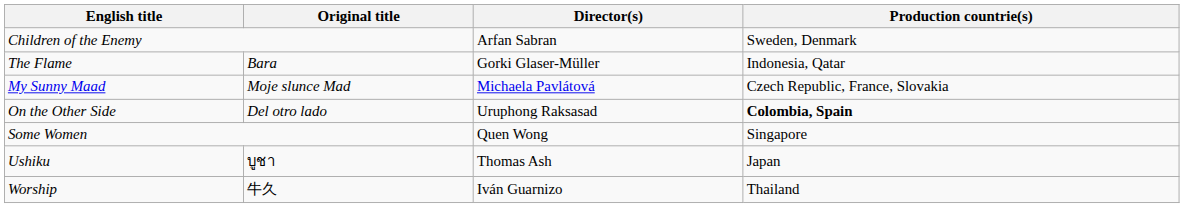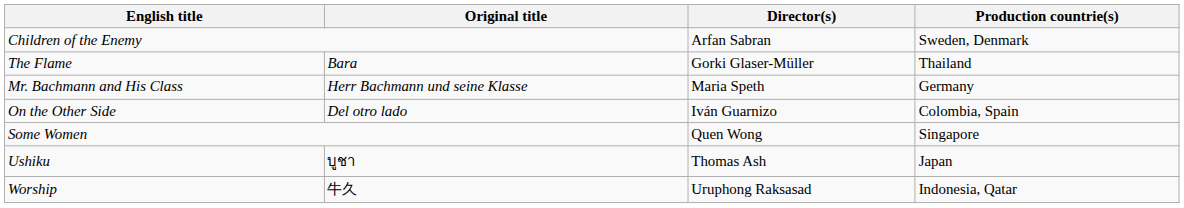The Flame | Production countrie(s): Indonesia, Qatar -> Thailand
+ row: Mr. Bachmann and His Class | Herr Bachmann und seine Klasse | Maria Speth | Germany
- row: My Sunny Maad | Moje slunce Mad | Michaela Pavlátová | Czech Republic, France, Slovakia
On the Other Side | Director(s): Uruphong Raksasad -> Iván Guarnizo
On the Other Side | Production countrie(s): bold -> normal
Worship | Director(s): Iván Guarnizo -> Uruphong Raksasad
Worship | Production countrie(s): Thailand -> Indonesia, Qatar
